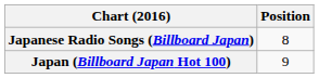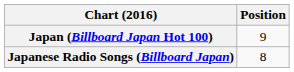rows swapped: Japan (Billboard Japan Hot 100) <-> Japanese Radio Songs (Billboard Japan)
